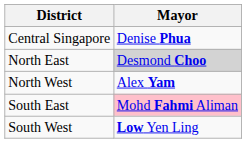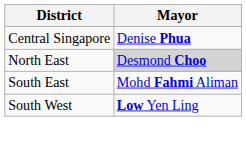- row: North West | Alex Yam
South East | Mayor: pink background -> no background
